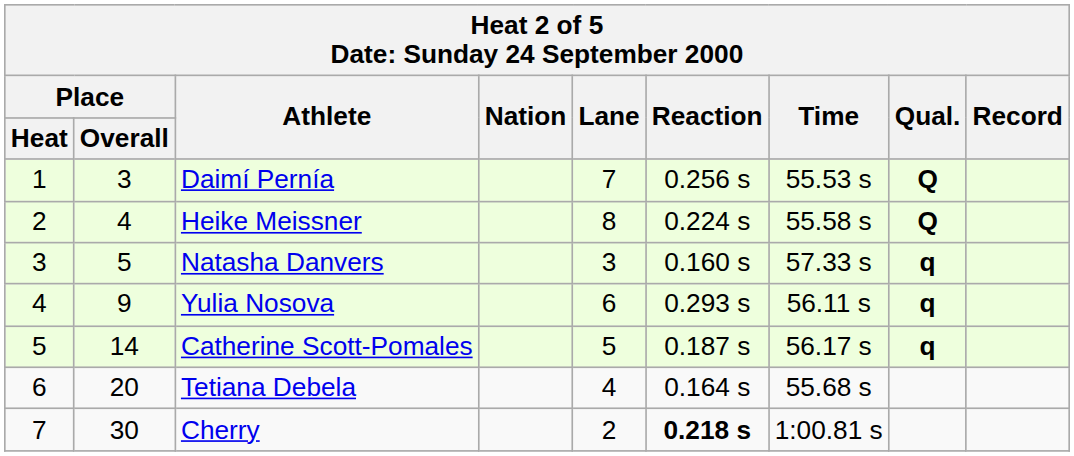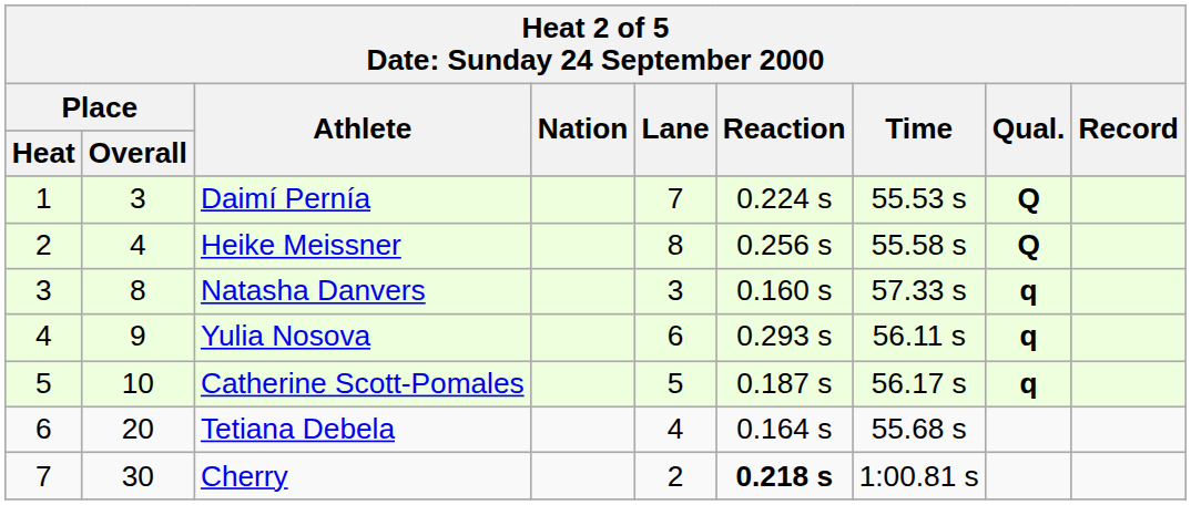Daimí Pernía | Reaction: 0.256 s -> 0.224 s
Heike Meissner | Reaction: 0.224 s -> 0.256 s
Natasha Danvers | Place / Overall: 5 -> 8
Catherine Scott-Pomales | Place / Overall: 14 -> 10
